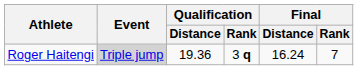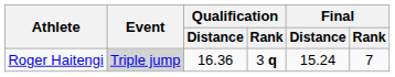Roger Haitengi | Qualification / Distance: 19.36 -> 16.36
Roger Haitengi | Final / Distance: 16.24 -> 15.24
